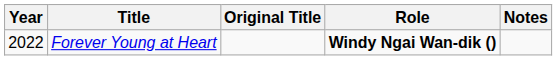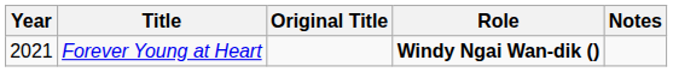Forever Young at Heart | Year: 2022 -> 2021
